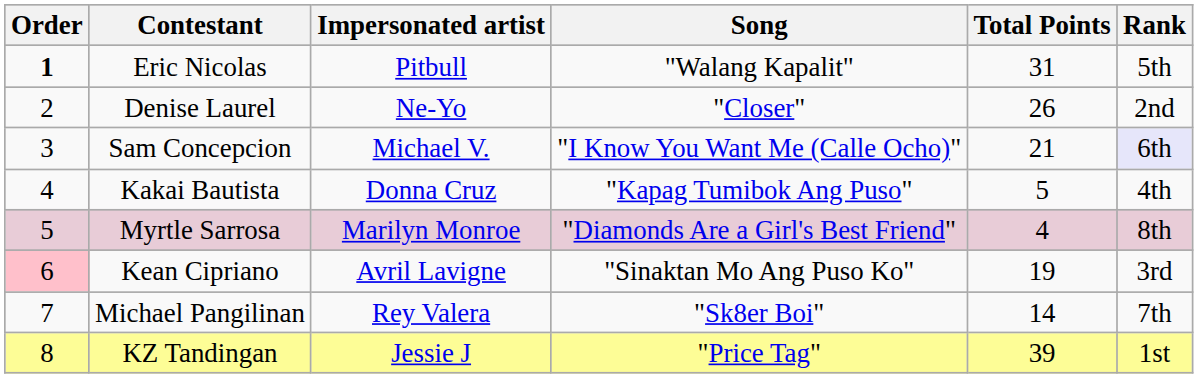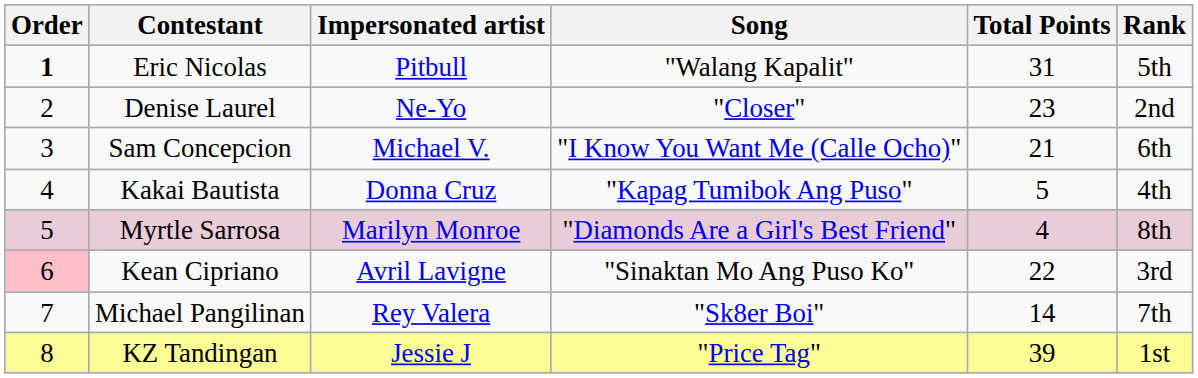Denise Laurel | Total Points: 26 -> 23
Sam Concepcion | Rank: lavender background -> no background
Kean Cipriano | Total Points: 19 -> 22
